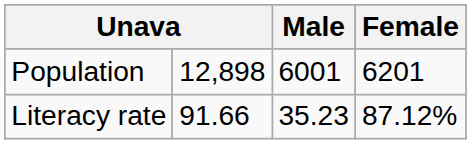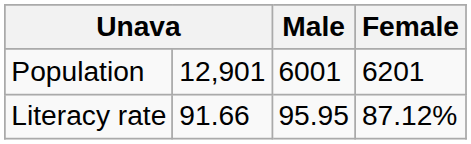Population | column 2: 12,898 -> 12,901
Literacy rate | Male: 35.23 -> 95.95
